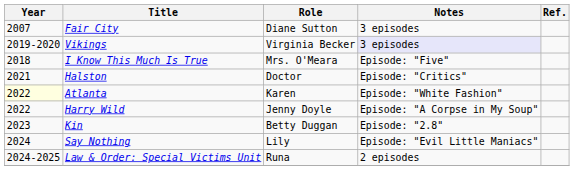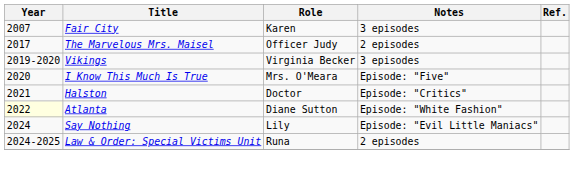Fair City | Role: Diane Sutton -> Karen
+ row: 2017 | The Marvelous Mrs. Maisel | Officer Judy | 2 episodes
Vikings | Notes: lavender background -> no background
I Know This Much Is True | Year: 2018 -> 2020
Atlanta | Role: Karen -> Diane Sutton
- row: 2022 | Harry Wild | Jenny Doyle | Episode: "A Corpse in My Soup"
- row: 2023 | Kin | Betty Duggan | Episode: "2.8"
